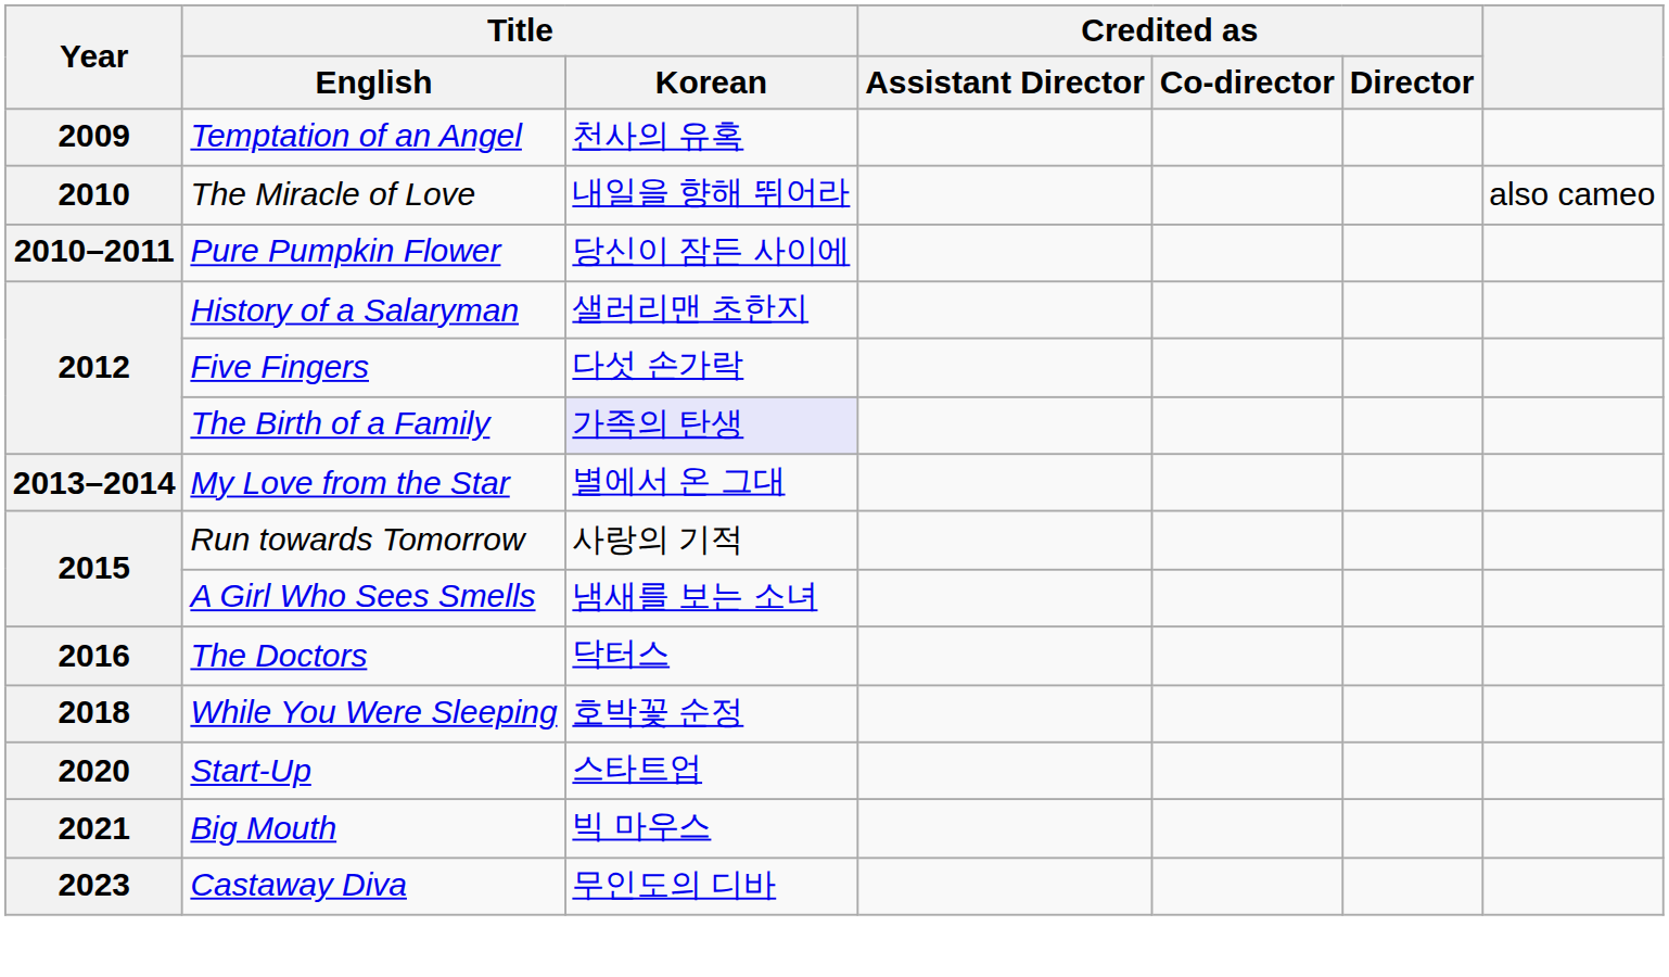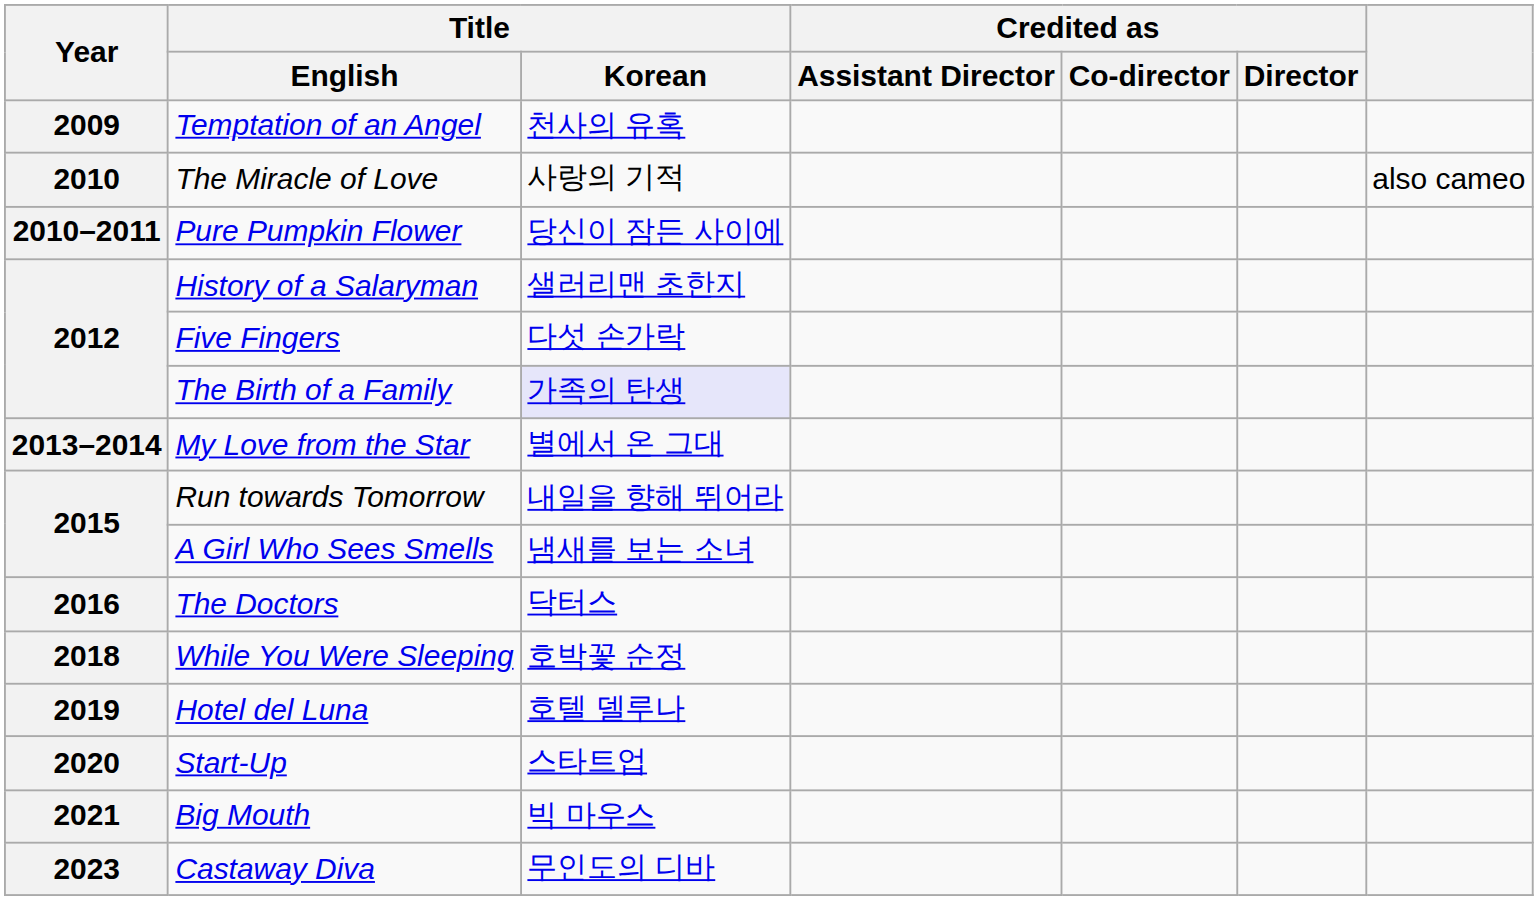The Miracle of Love | Title / Korean: 내일을 향해 뛰어라 -> 사랑의 기적
Run towards Tomorrow | Title / Korean: 사랑의 기적 -> 내일을 향해 뛰어라
+ row: 2019 | Hotel del Luna | 호텔 델루나
